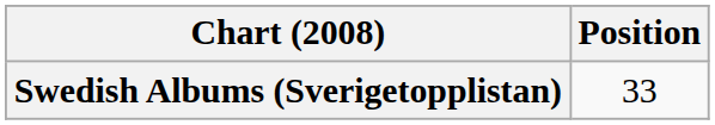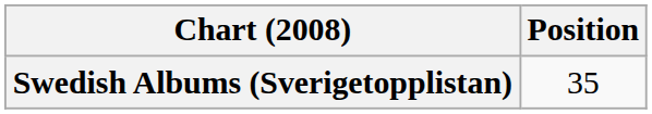Swedish Albums (Sverigetopplistan) | Position: 33 -> 35
